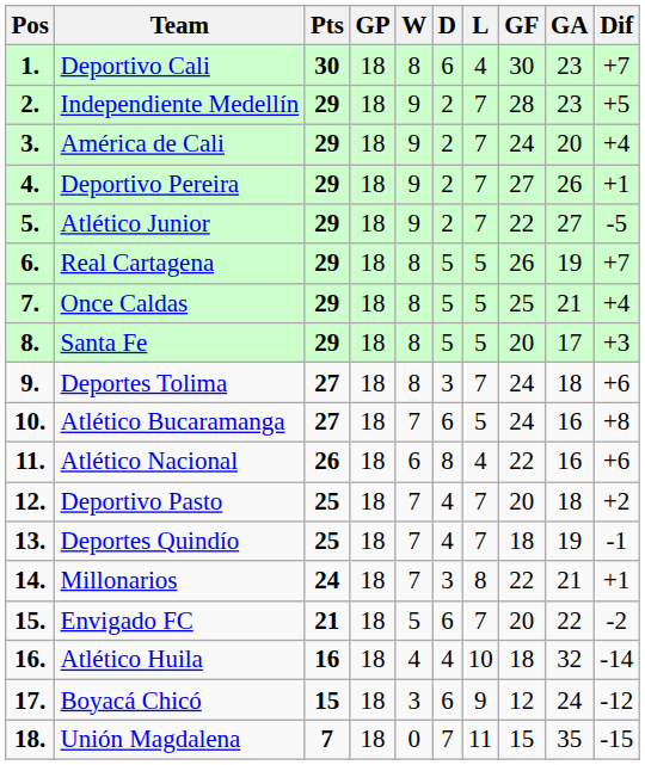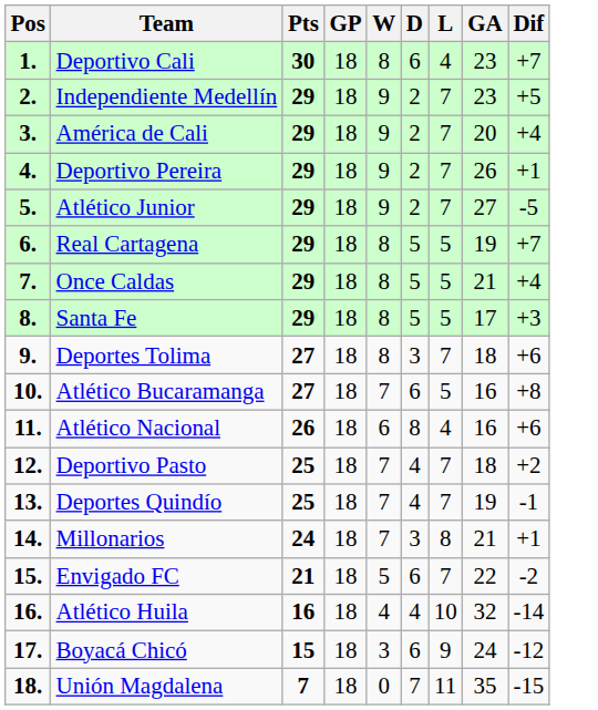- column: GF | 30 | 28 | 24 | 27 | 22 | 26 | 25 | 20 | 24 | 24 | 22 | 20 | 18 | 22 | 20 | 18 | 12 | 15
